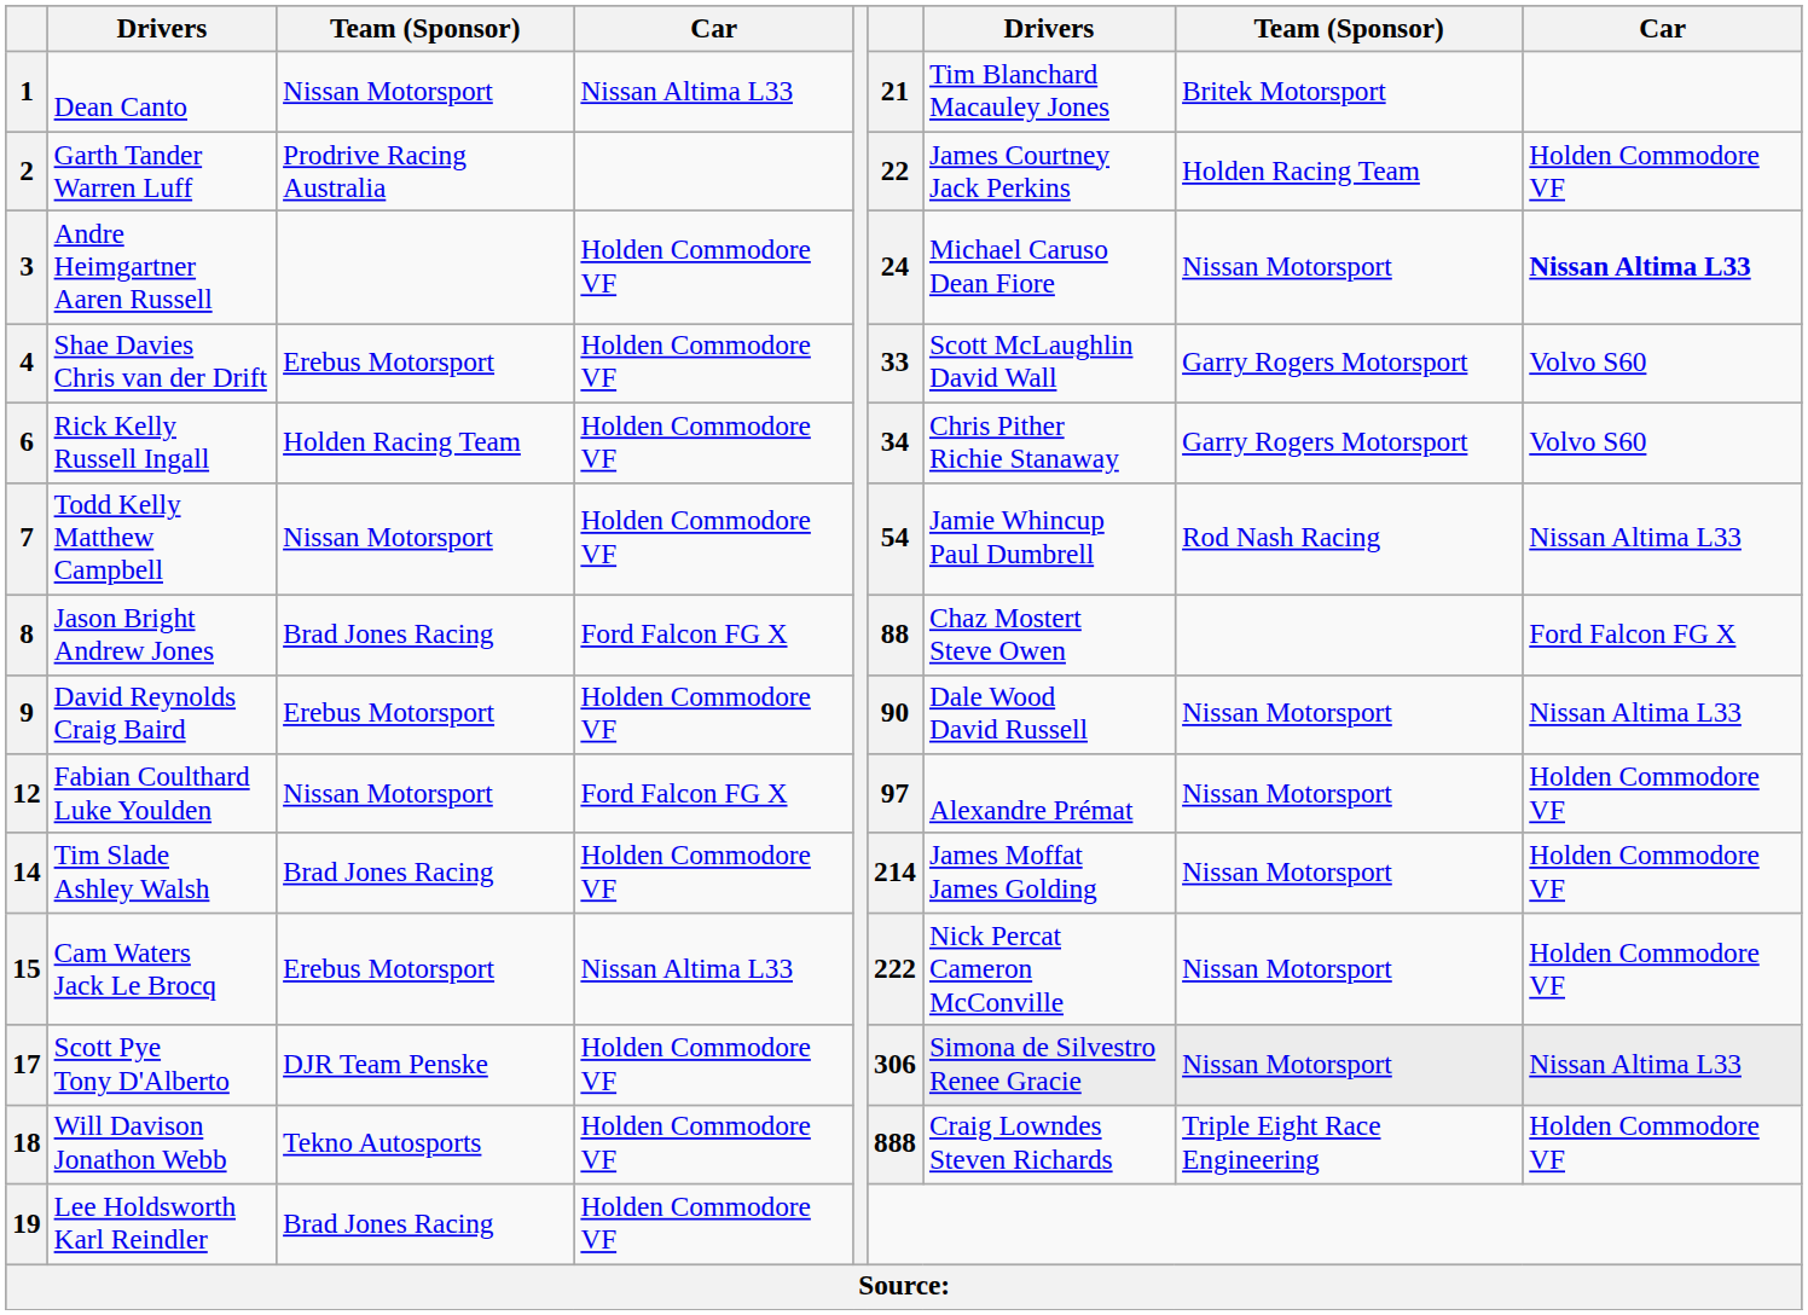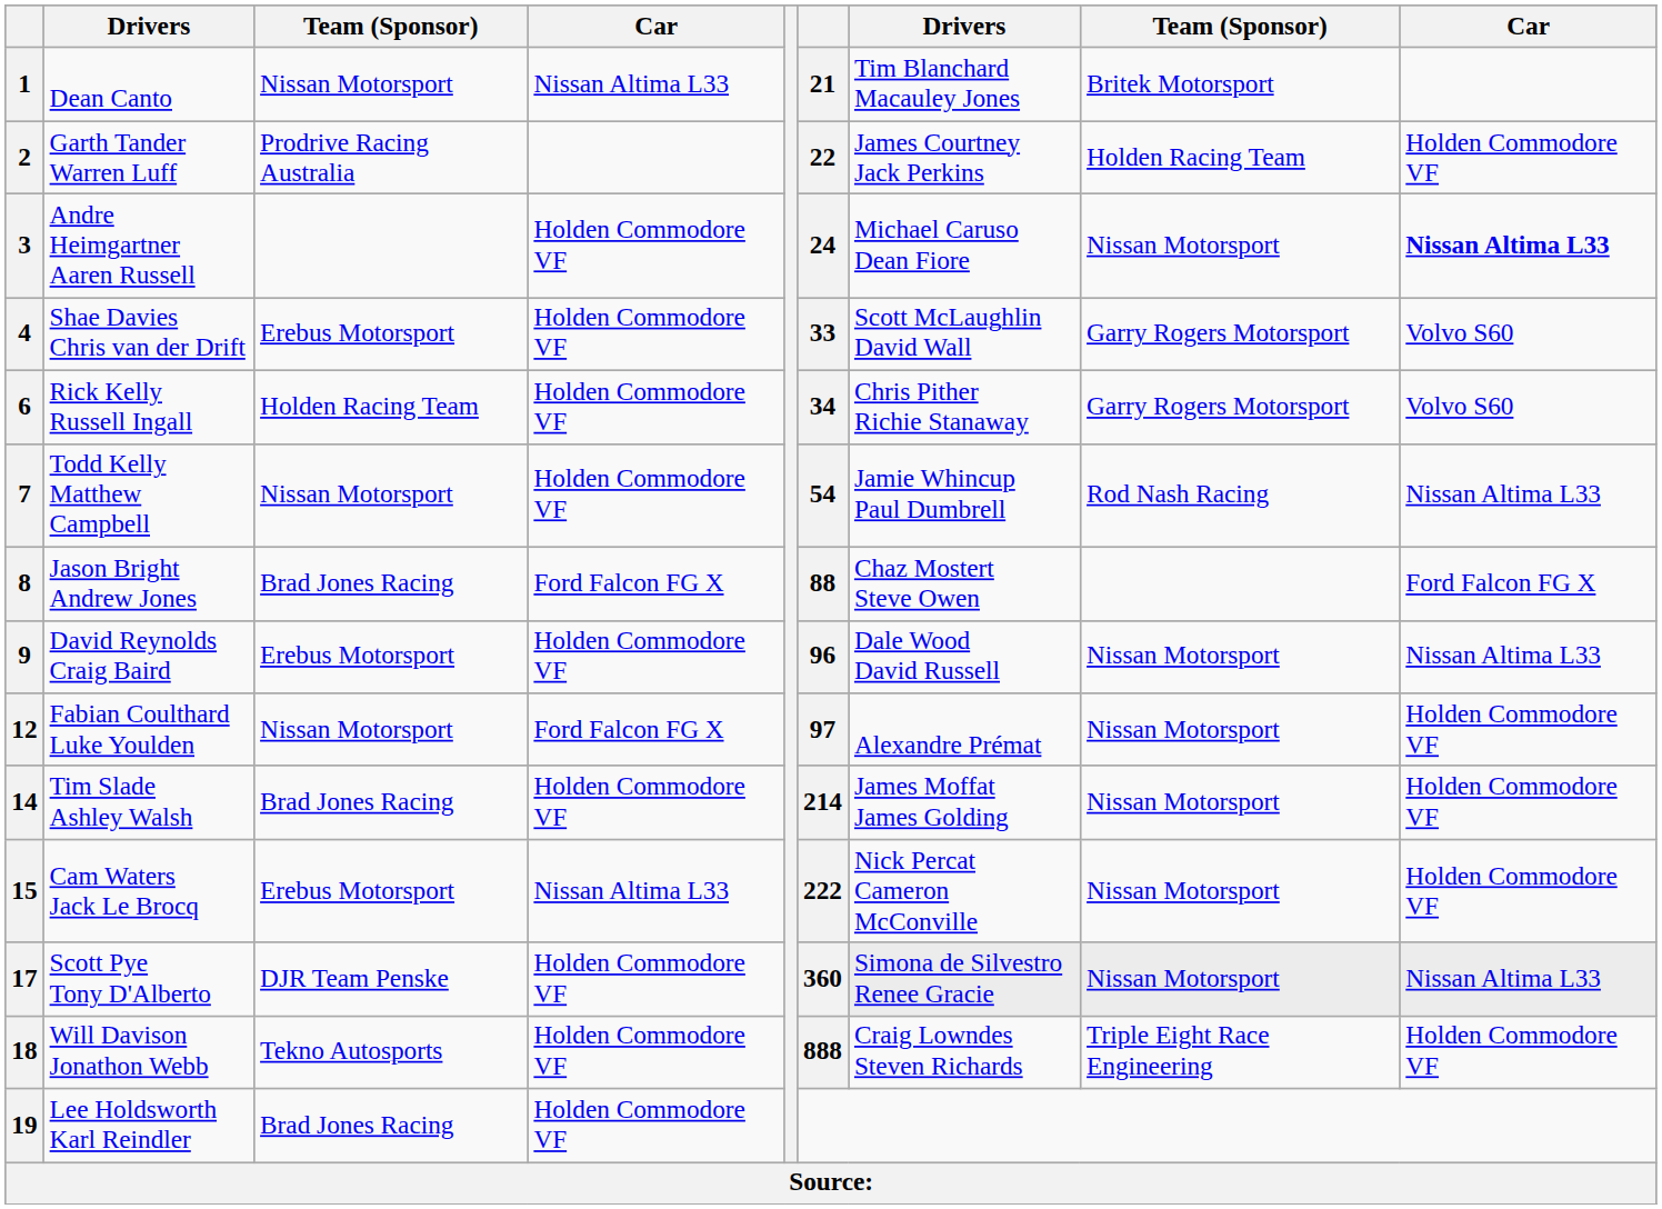9 | column 6: 90 -> 96
17 | column 6: 306 -> 360
